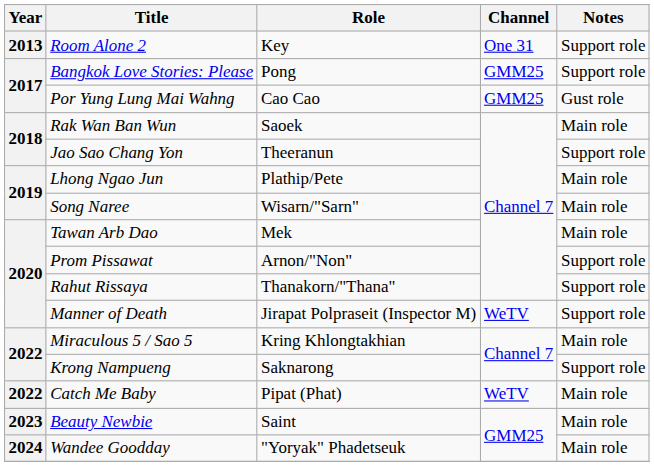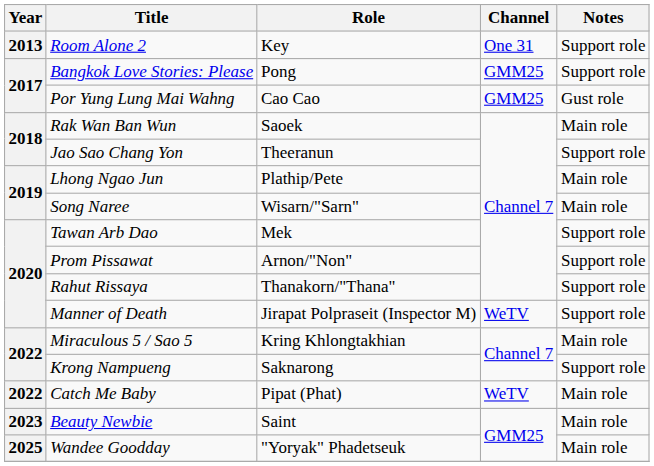Tawan Arb Dao | Notes: Main role -> Support role
Wandee Goodday | Year: 2024 -> 2025
